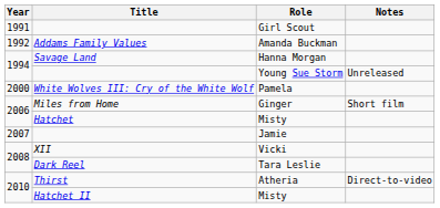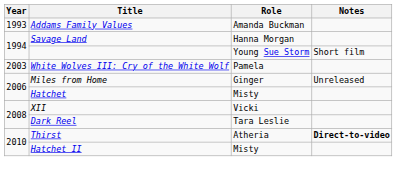- row: 1991 | Girl Scout
Amanda Buckman | Year: 1992 -> 1993
Young Sue Storm | Notes: Unreleased -> Short film
Pamela | Year: 2000 -> 2003
Ginger | Notes: Short film -> Unreleased
- row: 2007 | Jamie
Atheria | Notes: normal -> bold
